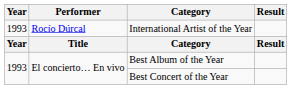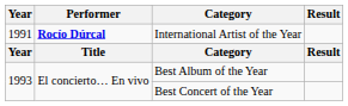International Artist of the Year | Year: 1993 -> 1991
International Artist of the Year | Performer: normal -> bold
